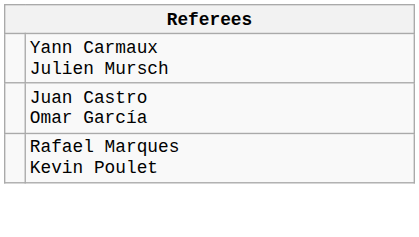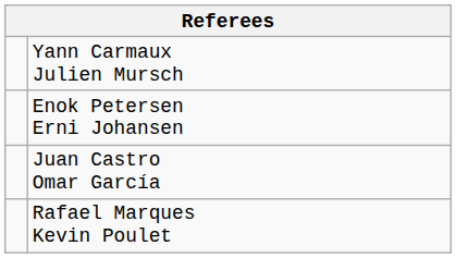+ row: Enok Petersen Erni Johansen
